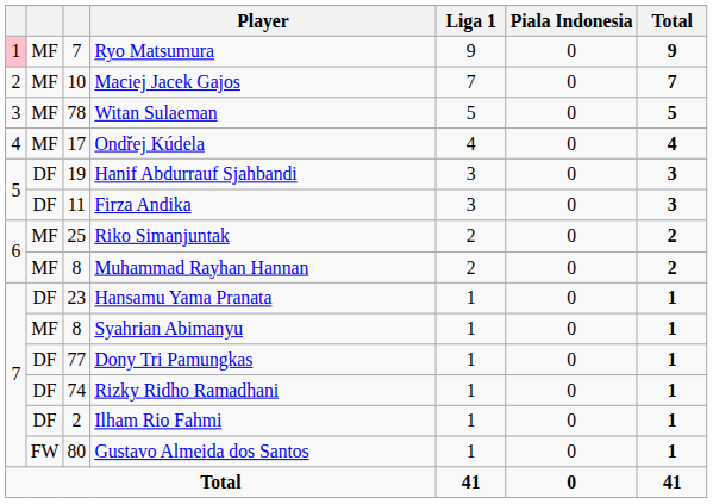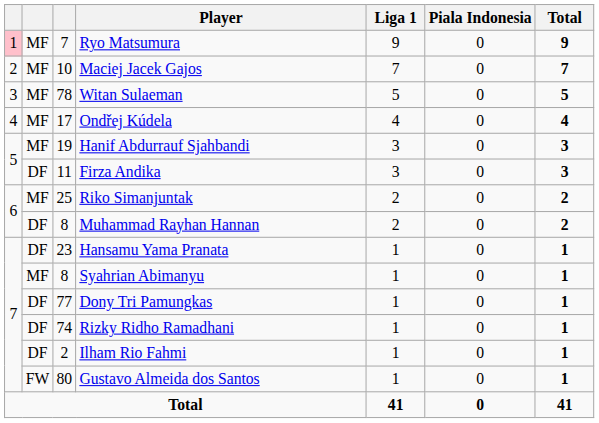Hanif Abdurrauf Sjahbandi | column 2: DF -> MF
Muhammad Rayhan Hannan | column 2: MF -> DF
